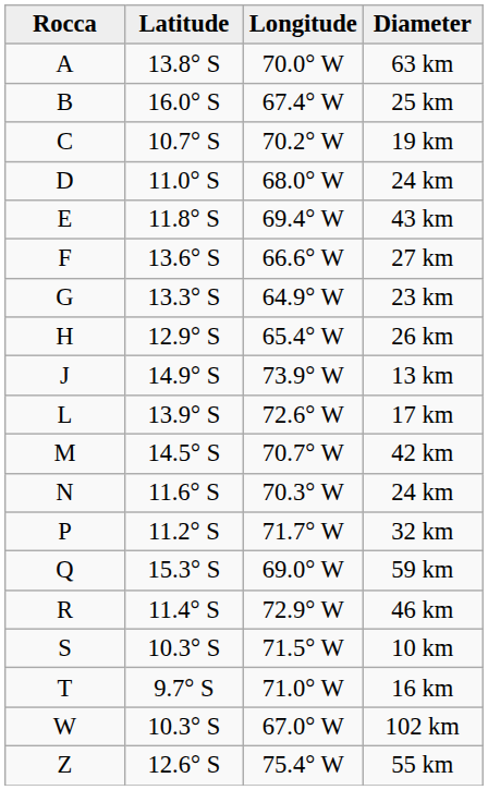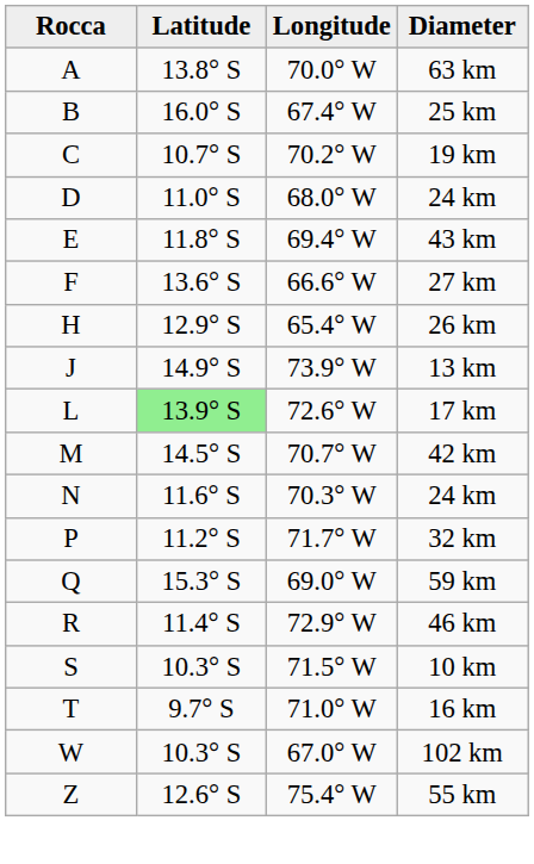- row: G | 13.3° S | 64.9° W | 23 km
17 km | Latitude: no background -> lightgreen background
